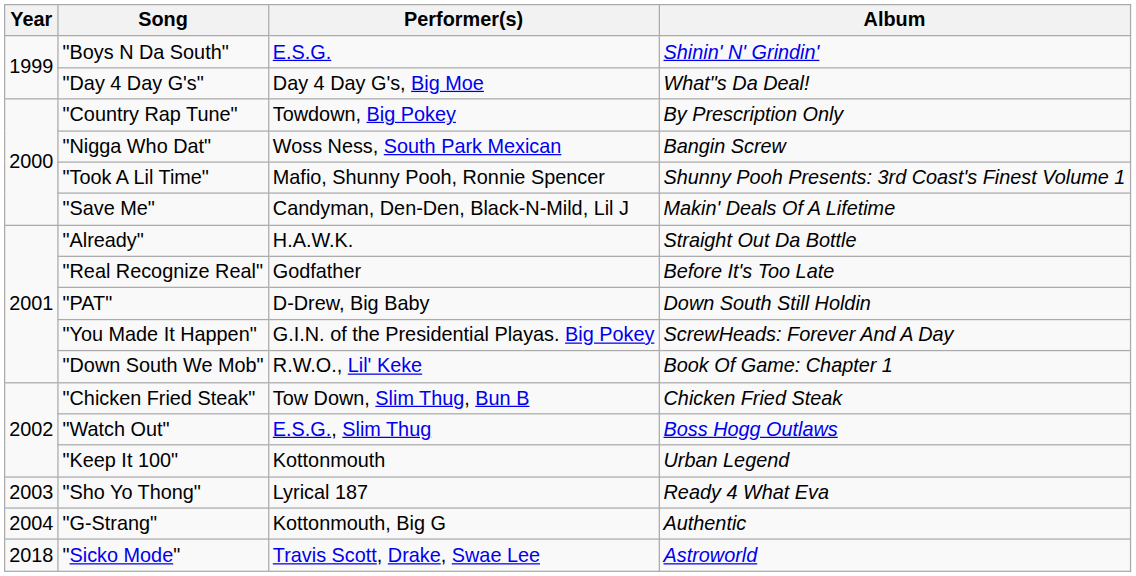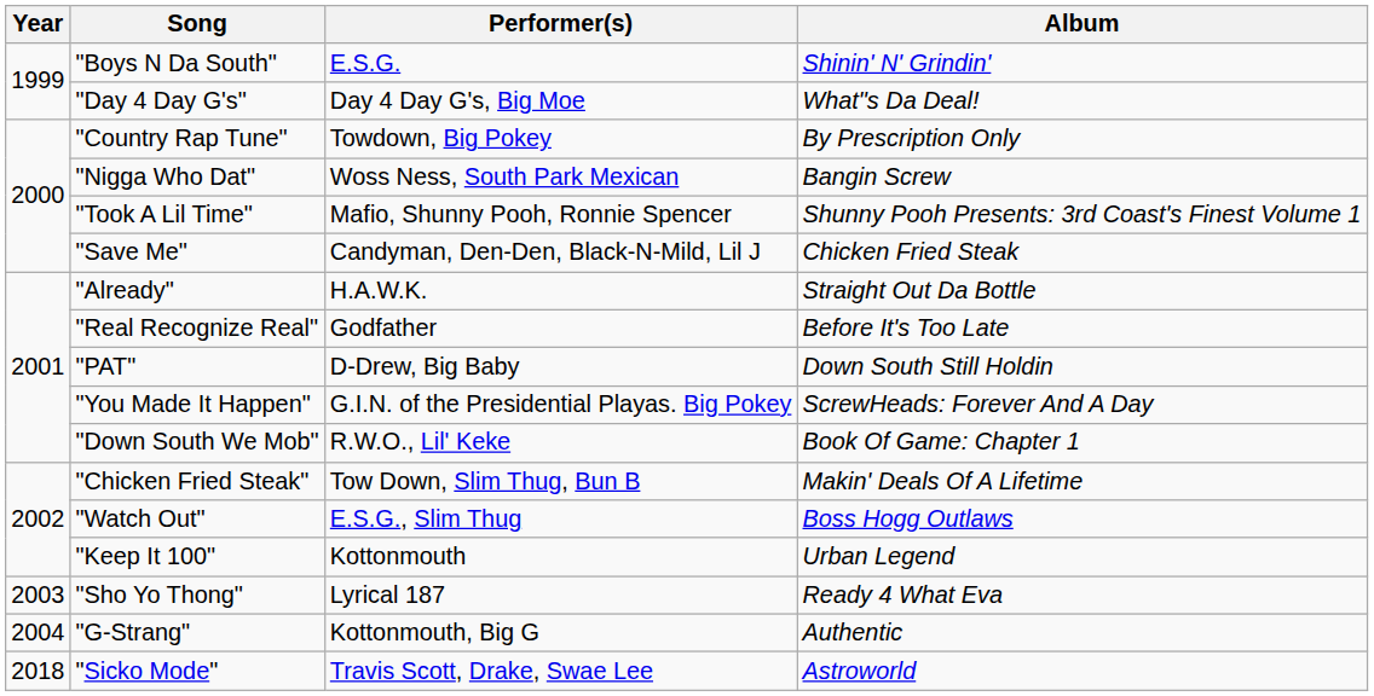"Save Me" | Album: Makin' Deals Of A Lifetime -> Chicken Fried Steak
"Chicken Fried Steak" | Album: Chicken Fried Steak -> Makin' Deals Of A Lifetime
